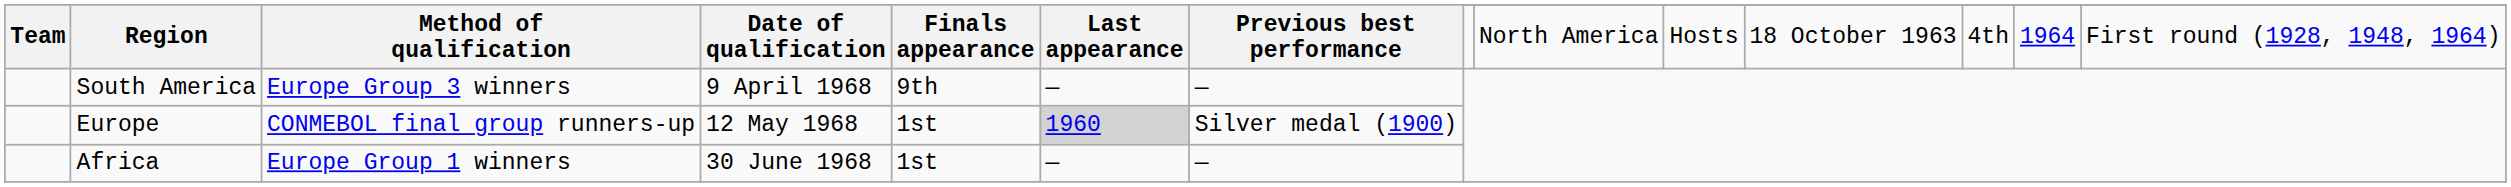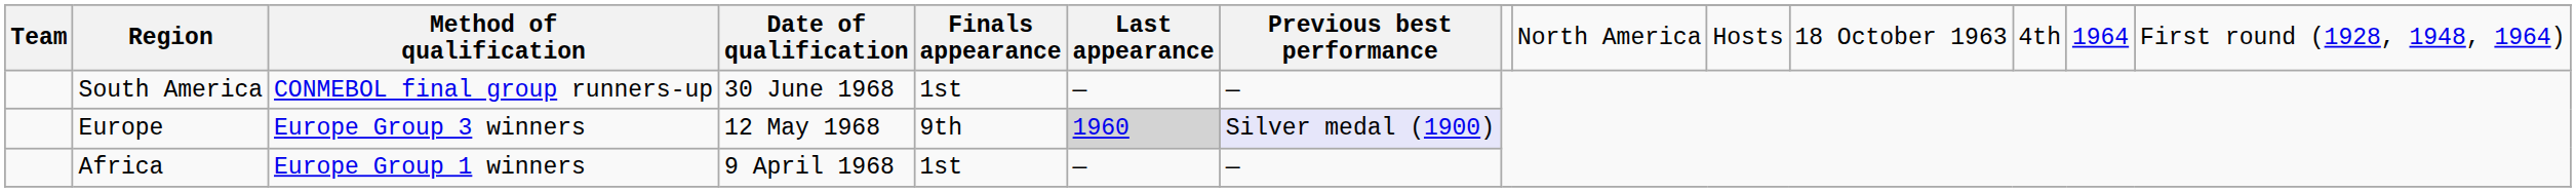South America | Method of qualification: Europe Group 3 winners -> CONMEBOL final group runners-up
South America | Date of qualification: 9 April 1968 -> 30 June 1968
South America | Finals appearance: 9th -> 1st
Europe | Method of qualification: CONMEBOL final group runners-up -> Europe Group 3 winners
Europe | Finals appearance: 1st -> 9th
Europe | Previous best performance: no background -> lavender background
Africa | Date of qualification: 30 June 1968 -> 9 April 1968
